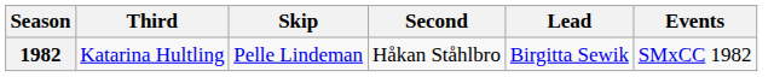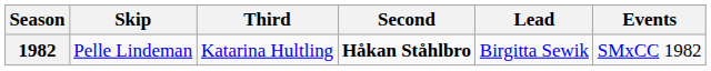columns swapped: Skip <-> Third
1982 | Second: normal -> bold
